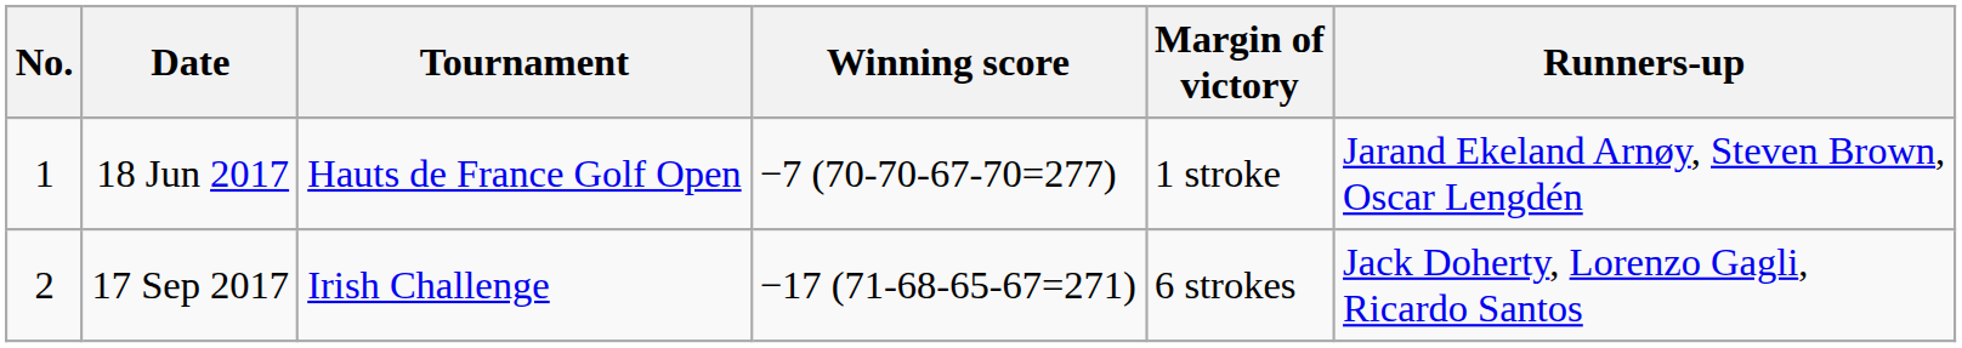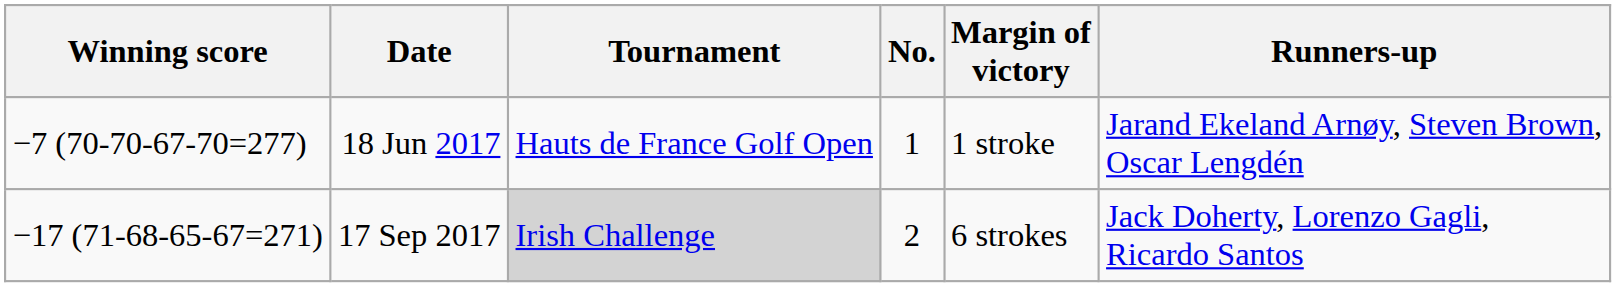columns swapped: No. <-> Winning score
17 Sep 2017 | Tournament: no background -> lightgrey background
